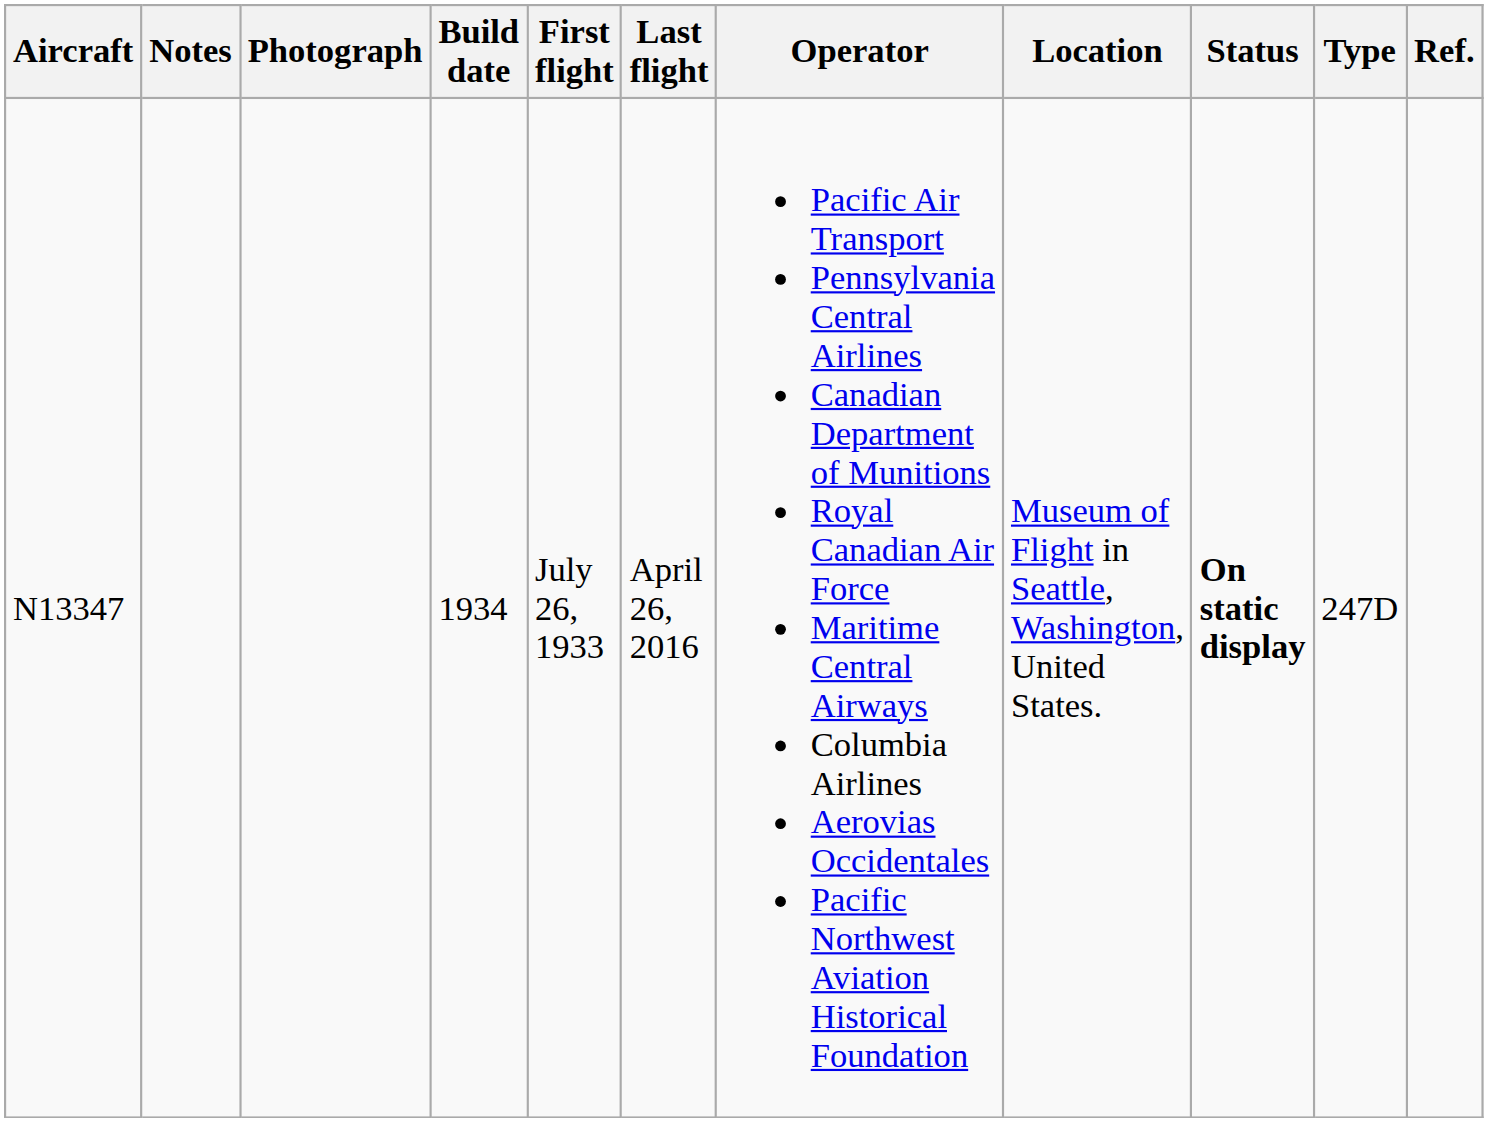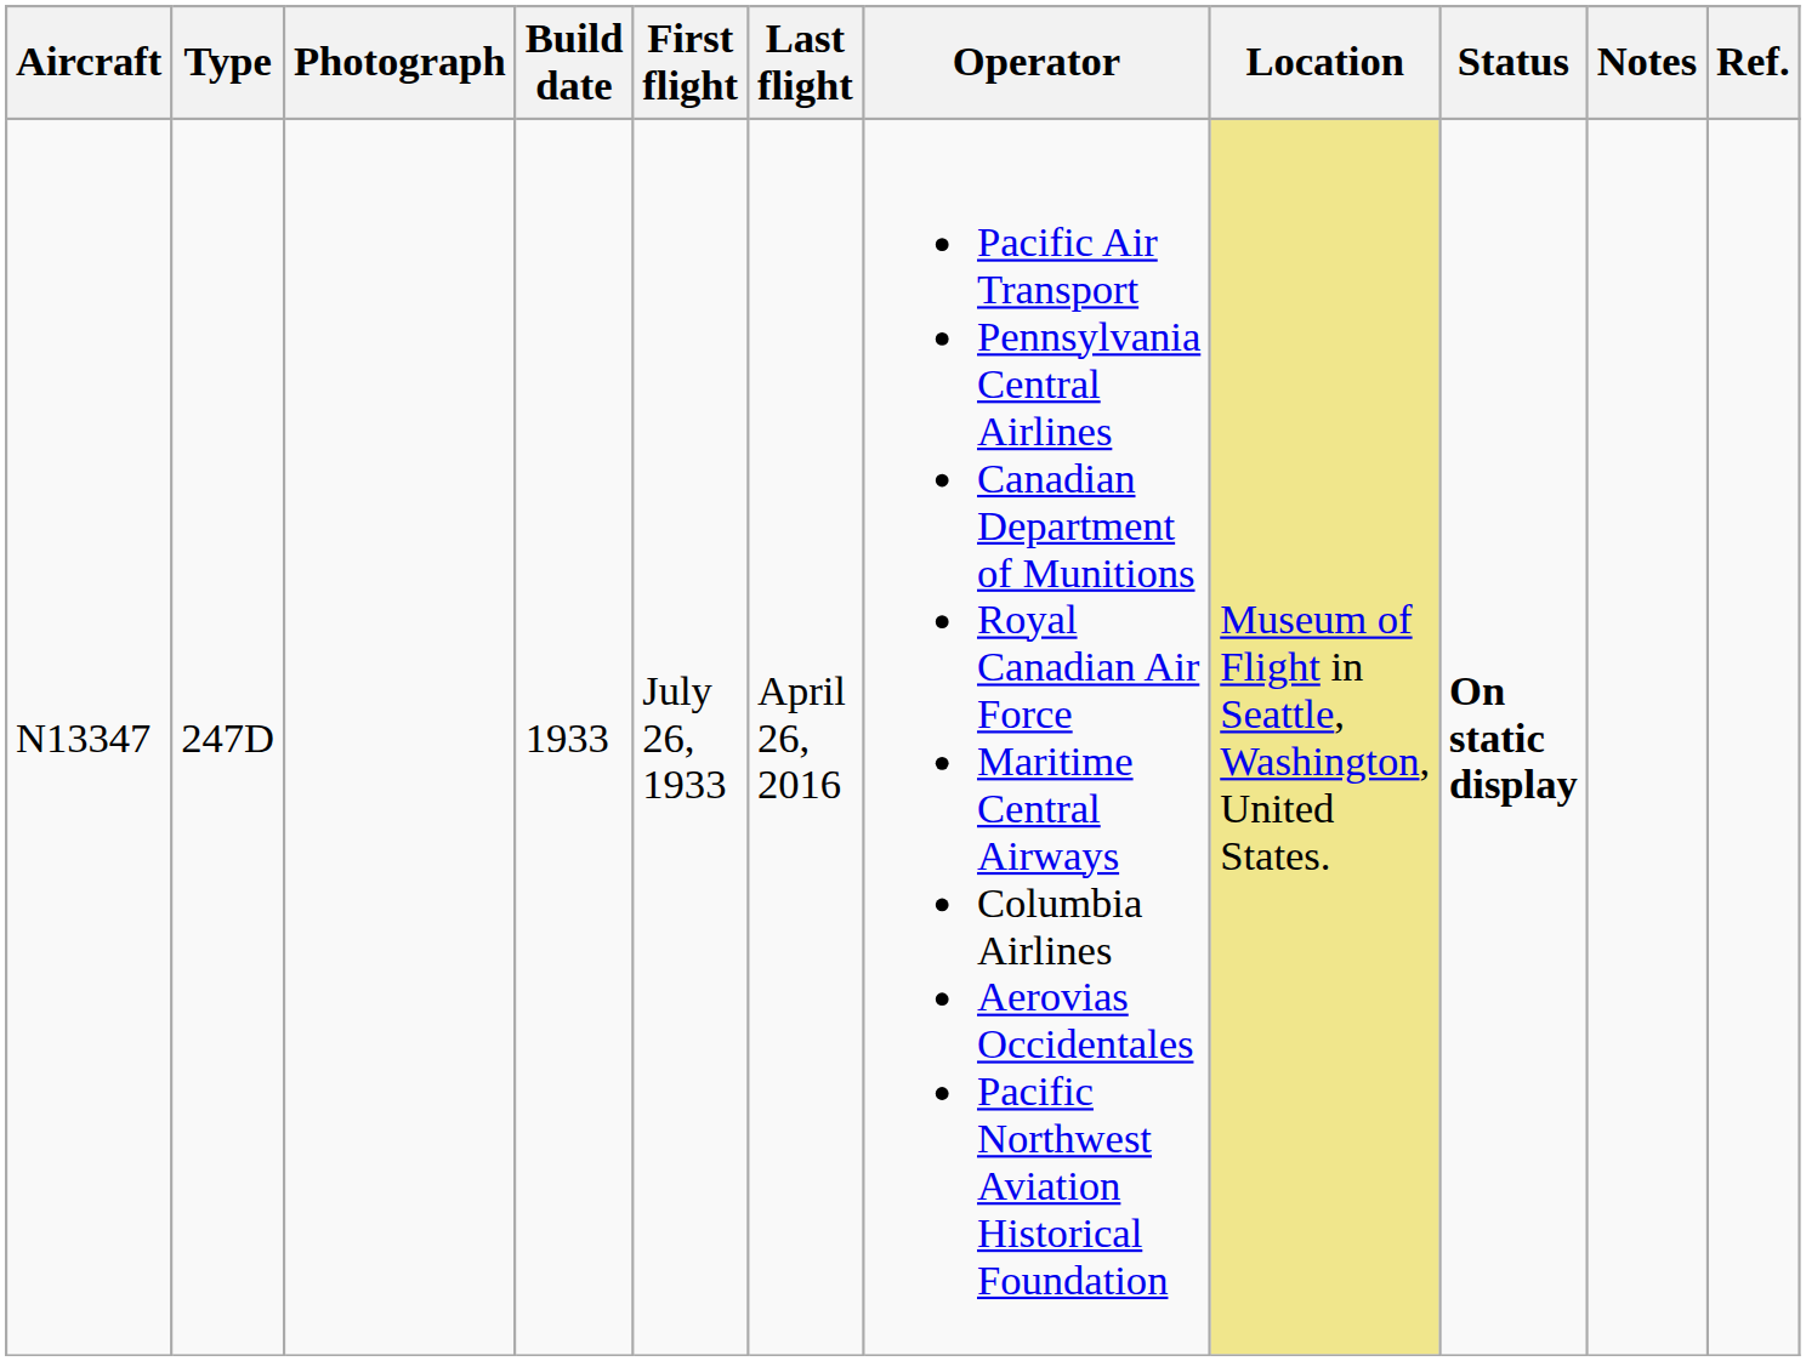columns swapped: Type <-> Notes
N13347 | Build date: 1934 -> 1933
N13347 | Location: no background -> khaki background
